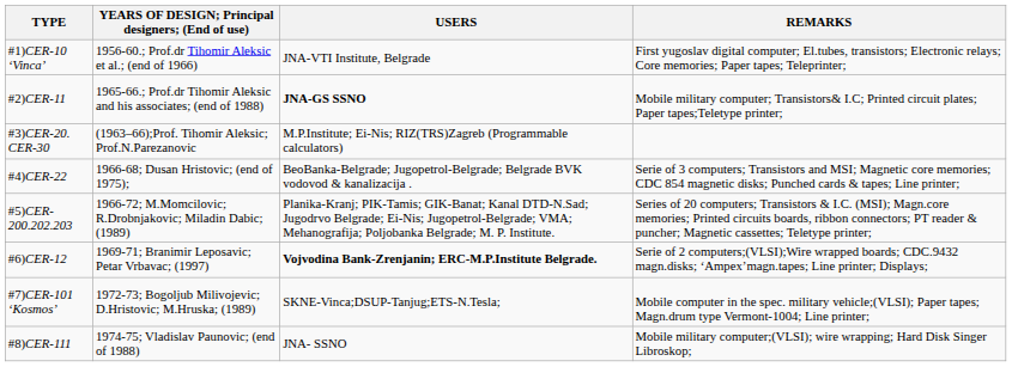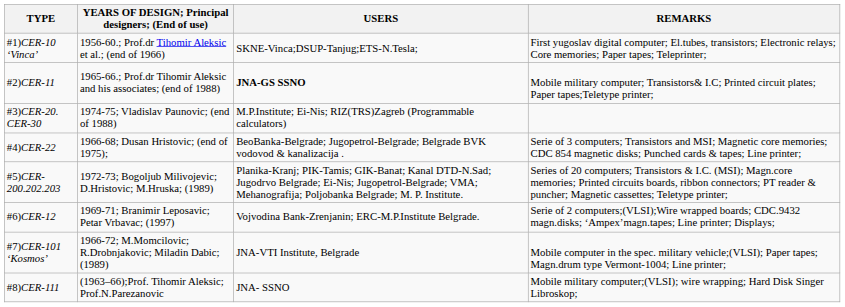#1)CER-10 ‘Vinca’ | USERS: JNA-VTI Institute, Belgrade -> SKNE-Vinca;DSUP-Tanjug;ETS-N.Tesla;
#3)CER-20. CER-30 | YEARS OF DESIGN; Principal designers; (End of use): (1963–66);Prof. Tihomir Aleksic; Prof.N.Parezanovic -> 1974-75; Vladislav Paunovic; (end of 1988)
#5)CER-200.202.203 | YEARS OF DESIGN; Principal designers; (End of use): 1966-72; M.Momcilovic; R.Drobnjakovic; Miladin Dabic; (1989) -> 1972-73; Bogoljub Milivojevic; D.Hristovic; M.Hruska; (1989)
#6)CER-12 | USERS: bold -> normal
#7)CER-101 ‘Kosmos’ | YEARS OF DESIGN; Principal designers; (End of use): 1972-73; Bogoljub Milivojevic; D.Hristovic; M.Hruska; (1989) -> 1966-72; M.Momcilovic; R.Drobnjakovic; Miladin Dabic; (1989)
#7)CER-101 ‘Kosmos’ | USERS: SKNE-Vinca;DSUP-Tanjug;ETS-N.Tesla; -> JNA-VTI Institute, Belgrade
#8)CER-111 | YEARS OF DESIGN; Principal designers; (End of use): 1974-75; Vladislav Paunovic; (end of 1988) -> (1963–66);Prof. Tihomir Aleksic; Prof.N.Parezanovic
